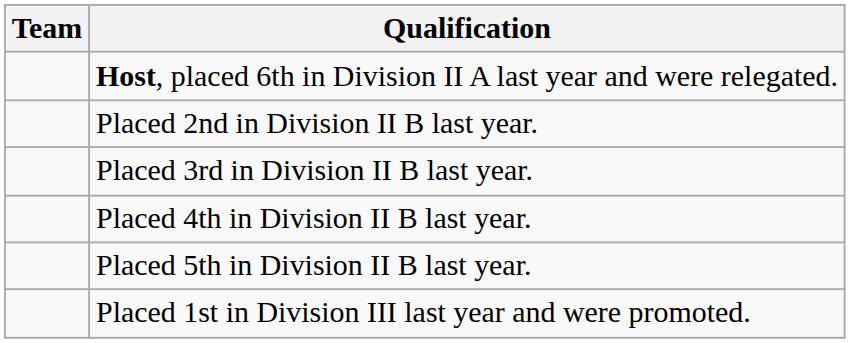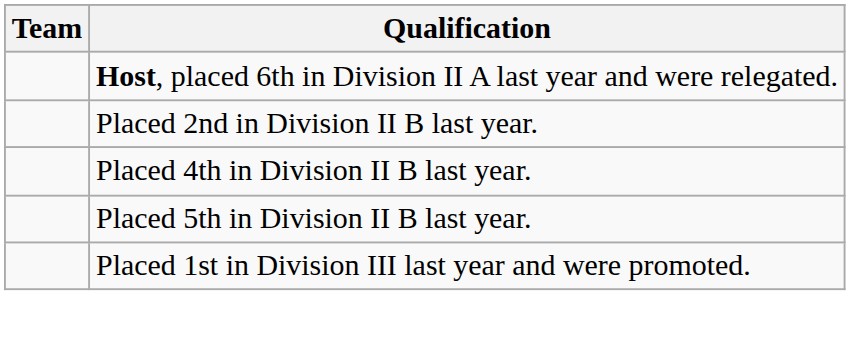- row: Placed 3rd in Division II B last year.
